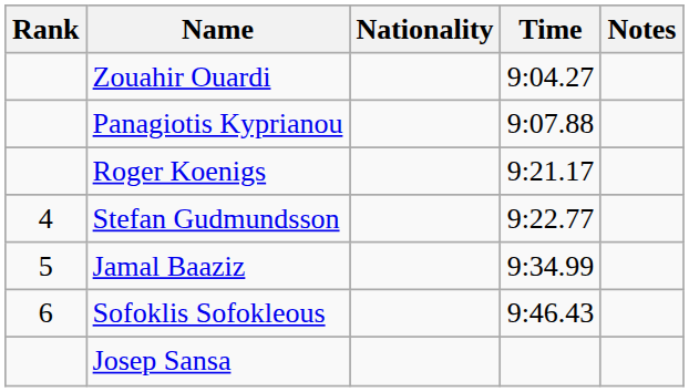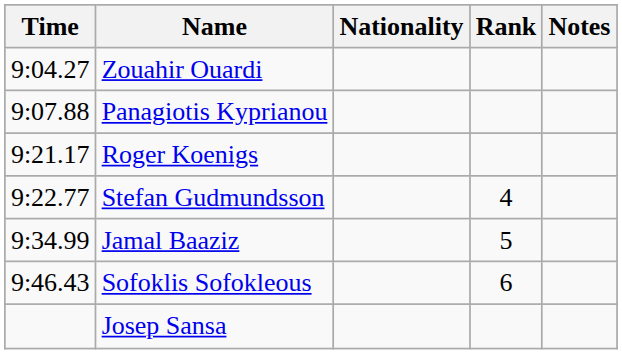columns swapped: Rank <-> Time
